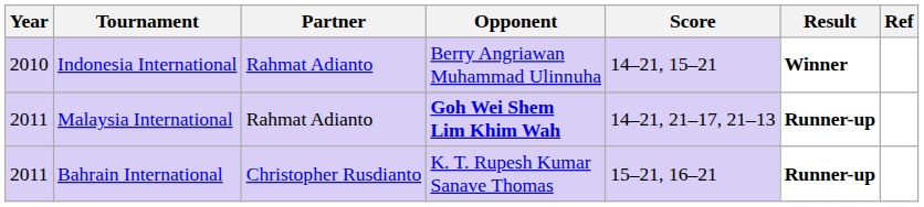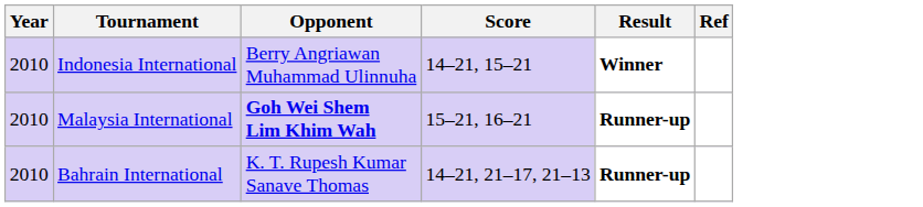- column: Partner | Rahmat Adianto | Rahmat Adianto | Christopher Rusdianto
Malaysia International | Year: 2011 -> 2010
Malaysia International | Score: 14–21, 21–17, 21–13 -> 15–21, 16–21
Bahrain International | Year: 2011 -> 2010
Bahrain International | Score: 15–21, 16–21 -> 14–21, 21–17, 21–13
